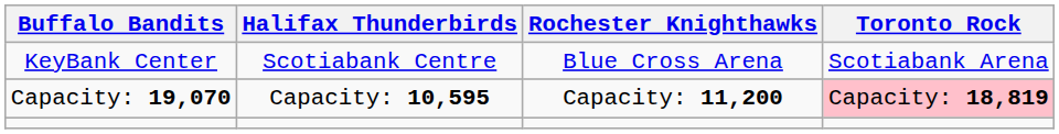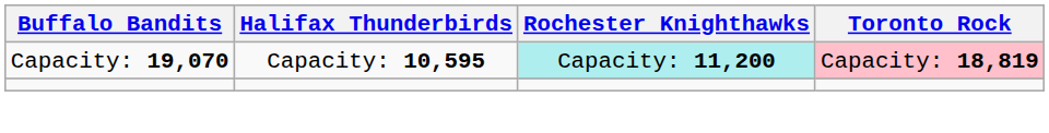- row: KeyBank Center | Scotiabank Centre | Blue Cross Arena | Scotiabank Arena
Capacity: 19,070 | Rochester Knighthawks: no background -> paleturquoise background
